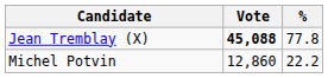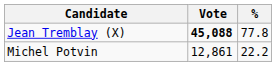Michel Potvin | Vote: 12,860 -> 12,861
